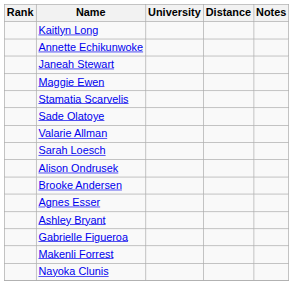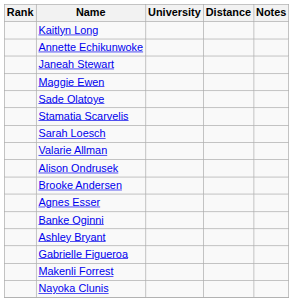rows swapped: Stamatia Scarvelis <-> Sade Olatoye
rows swapped: Sarah Loesch <-> Valarie Allman
+ row: Banke Oginni
